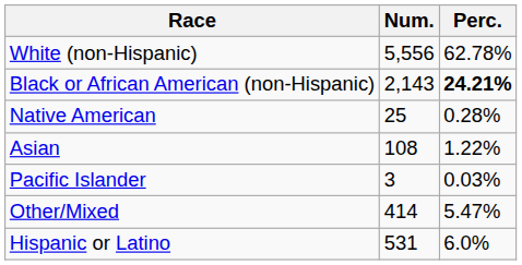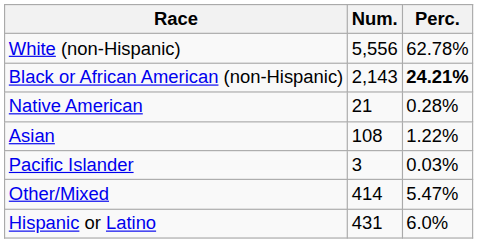Native American | Num.: 25 -> 21
Hispanic or Latino | Num.: 531 -> 431
